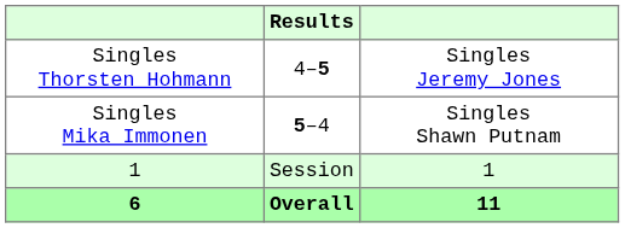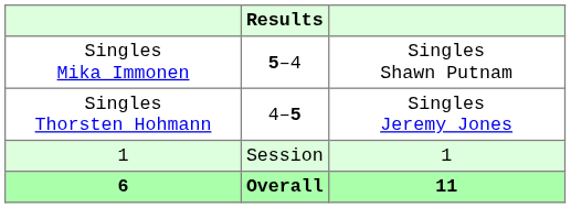rows swapped: Singles Mika Immonen <-> Singles Thorsten Hohmann
